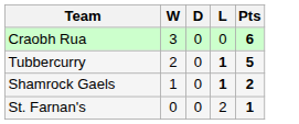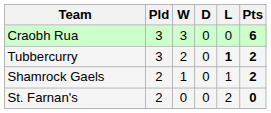+ column: Pld | 3 | 3 | 2 | 2
Tubbercurry | Pts: 5 -> 2
Shamrock Gaels | L: bold -> normal
St. Farnan's | Pts: 1 -> 0
